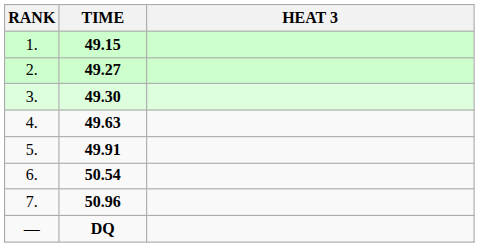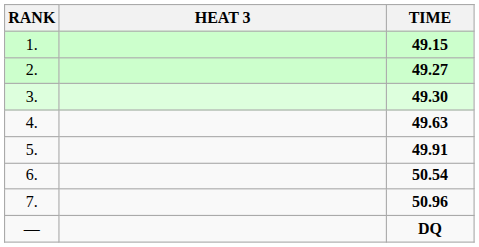columns swapped: HEAT 3 <-> TIME
